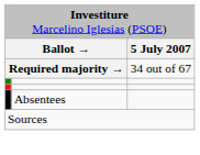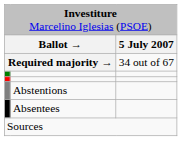+ row: Abstentions
